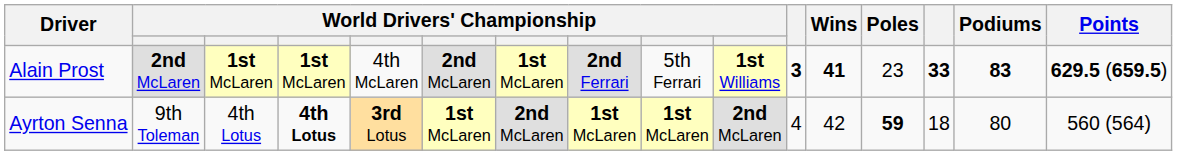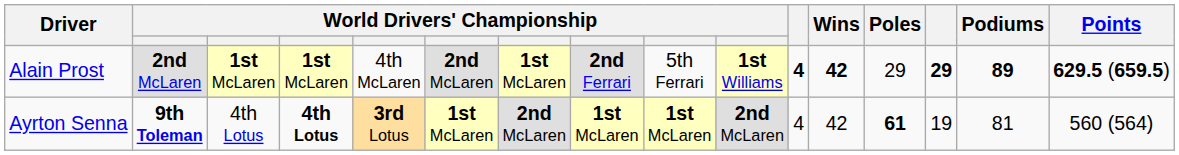Alain Prost | column 11: 3 -> 4
Alain Prost | Wins: 41 -> 42
Alain Prost | Poles: 23 -> 29
Alain Prost | column 14: 33 -> 29
Alain Prost | Podiums: 83 -> 89
Ayrton Senna | column 2: normal -> bold
Ayrton Senna | Poles: 59 -> 61
Ayrton Senna | column 14: 18 -> 19
Ayrton Senna | Podiums: 80 -> 81
